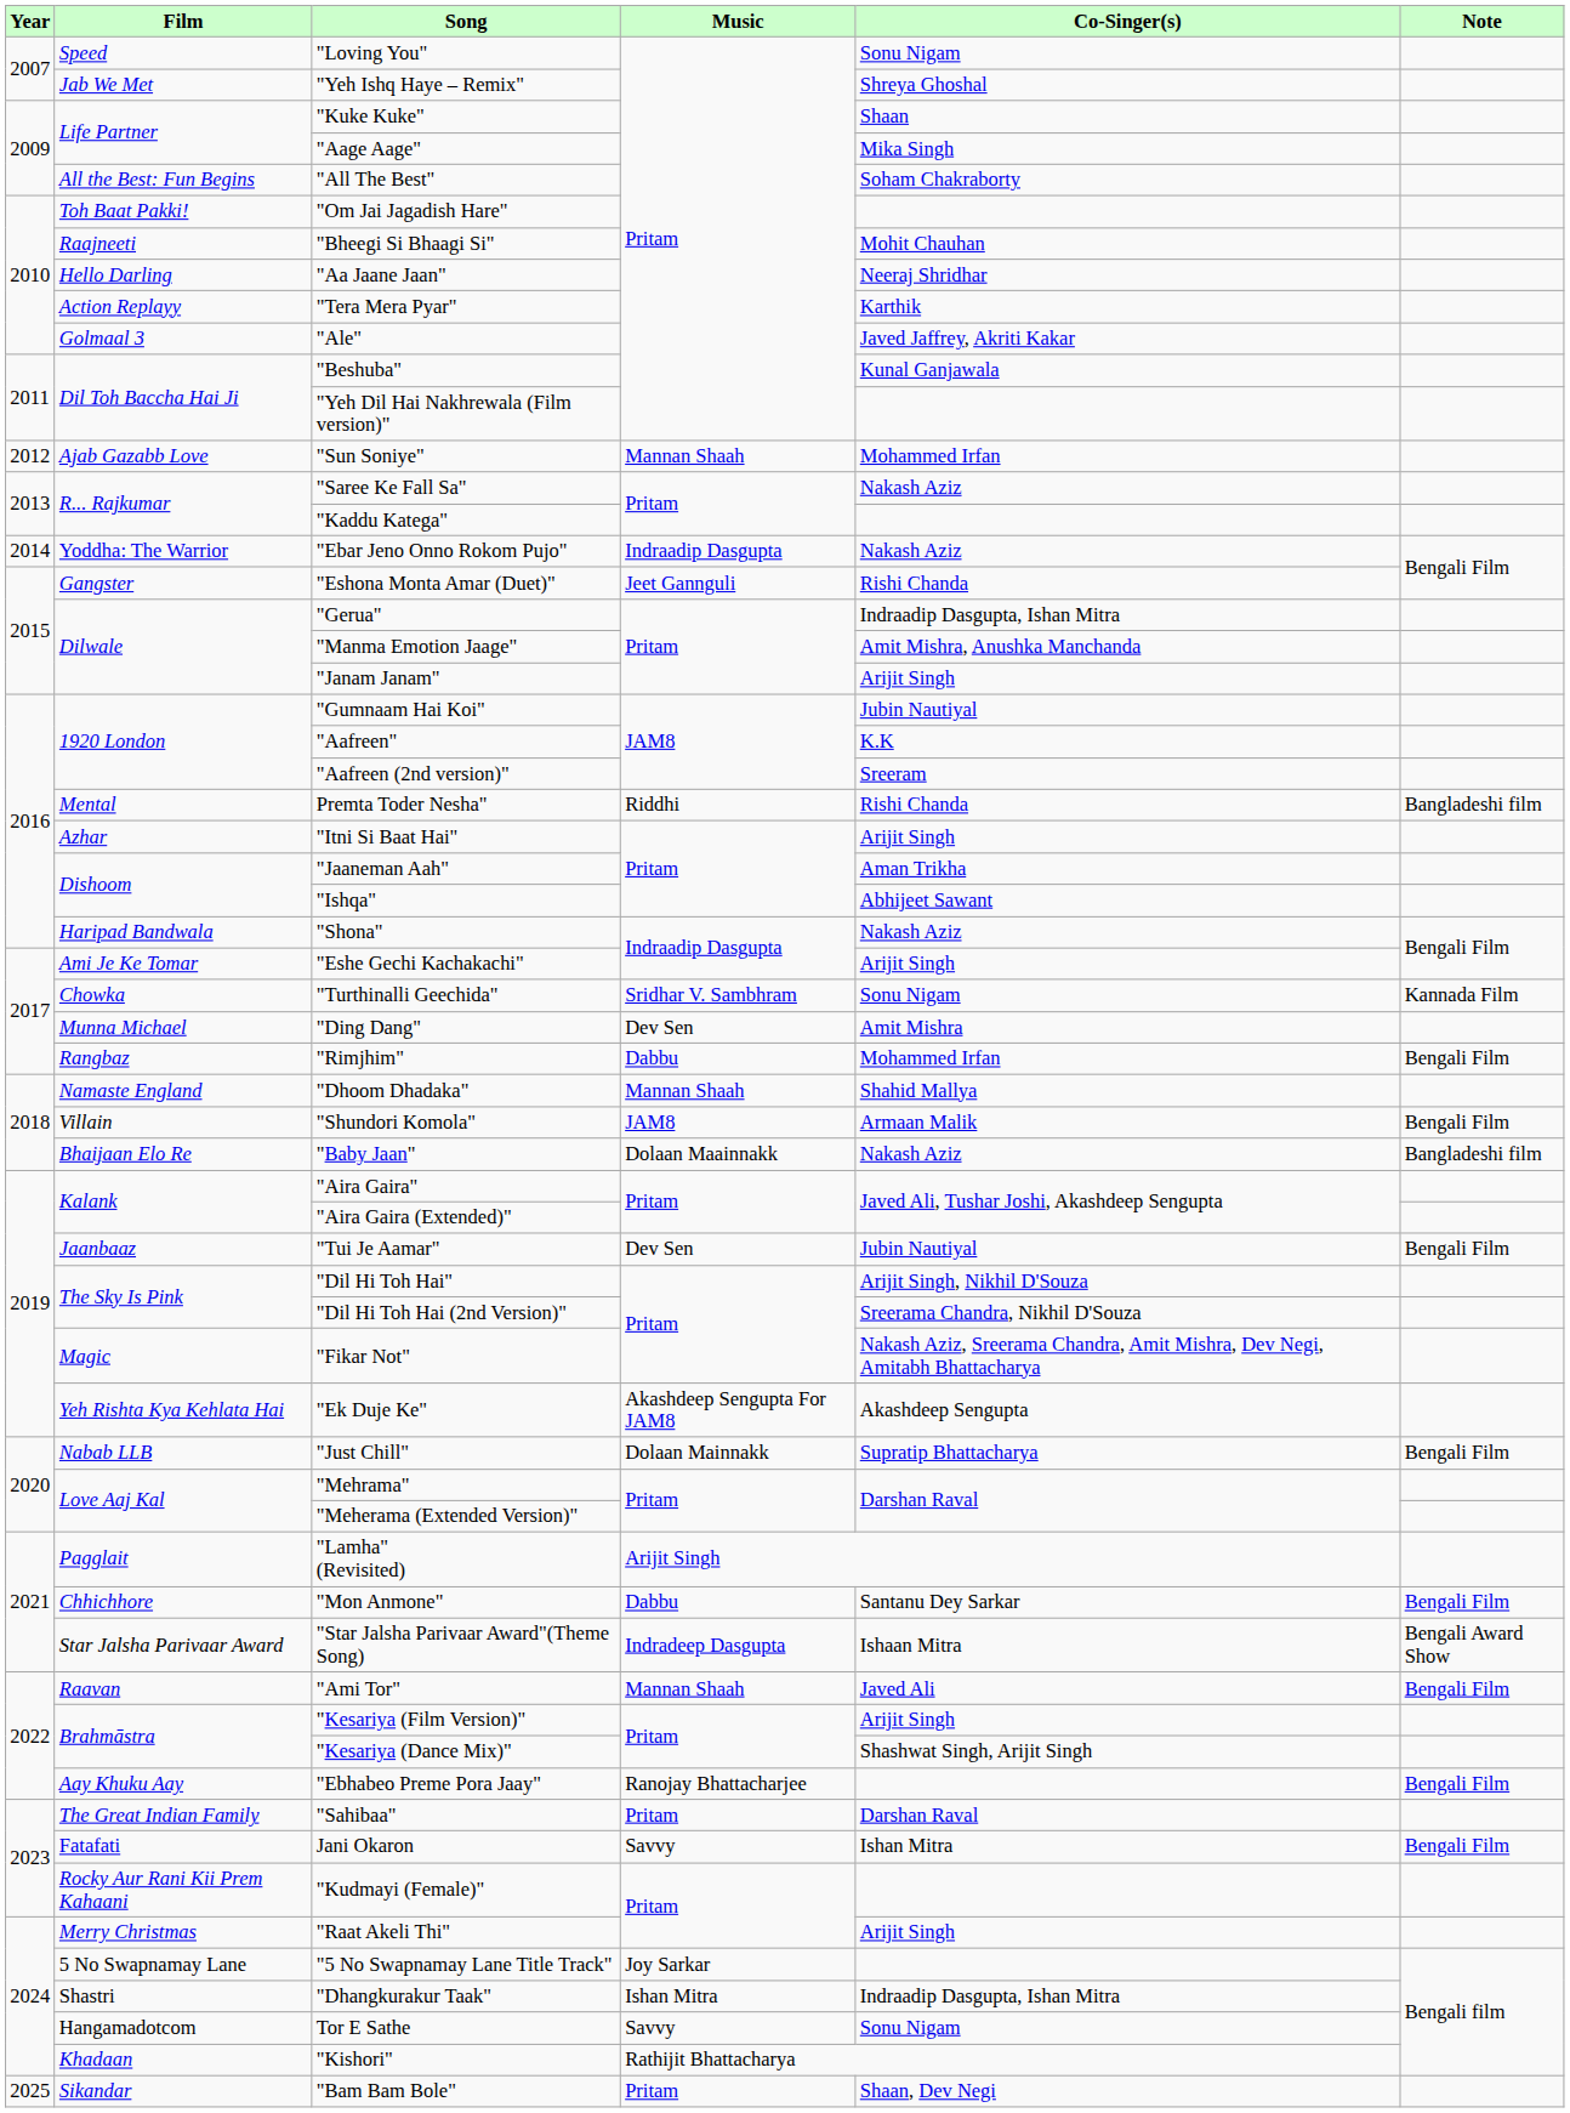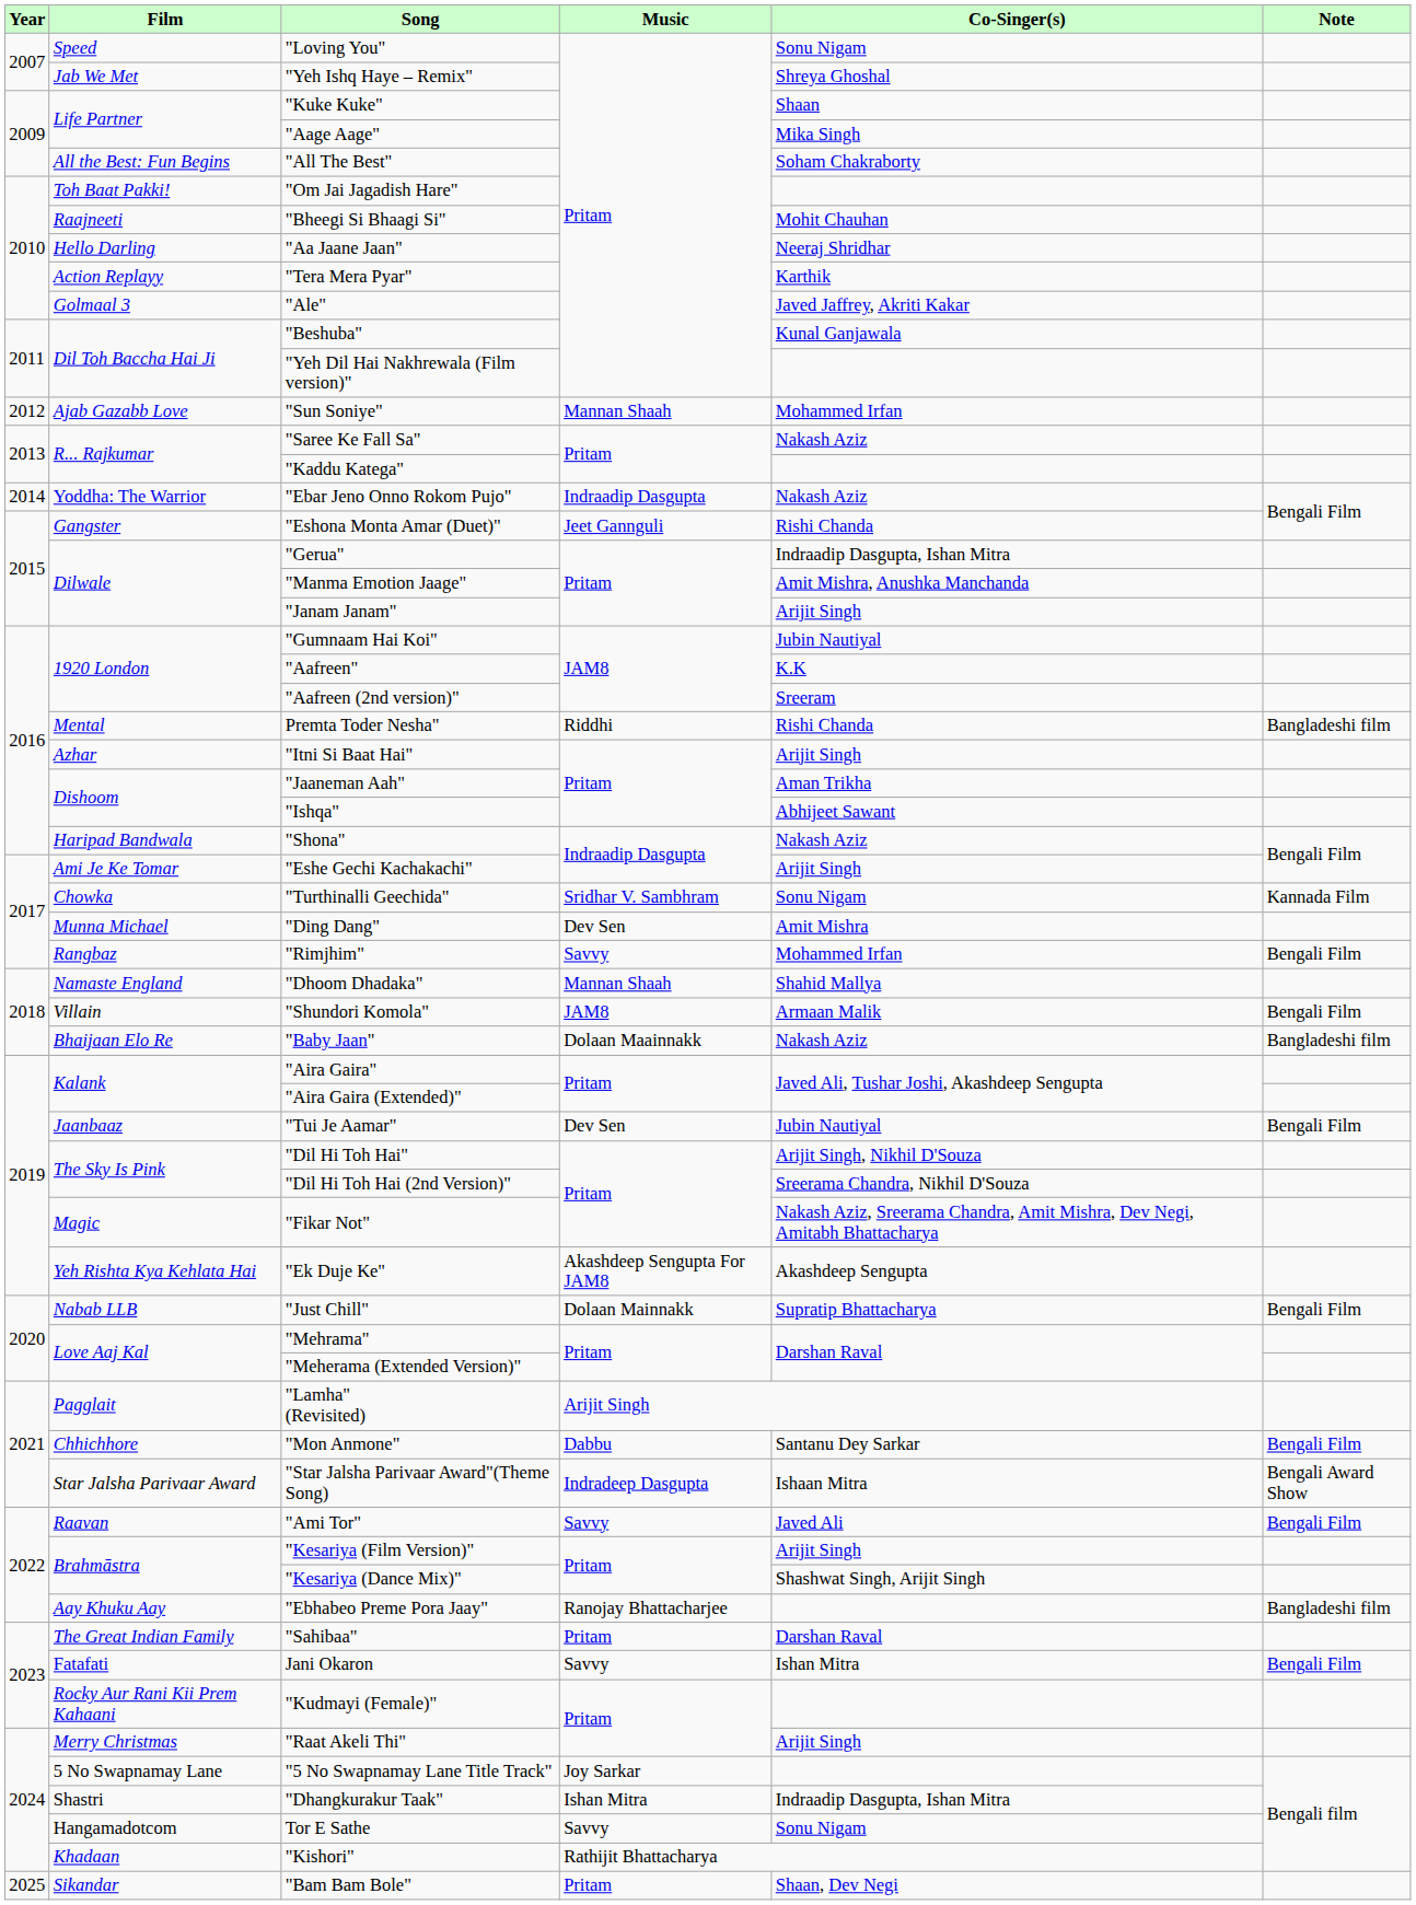"Rimjhim" | Music: Dabbu -> Savvy
"Ami Tor" | Music: Mannan Shaah -> Savvy
"Ebhabeo Preme Pora Jaay" | Note: Bengali Film -> Bangladeshi film
